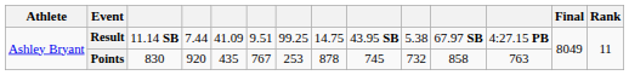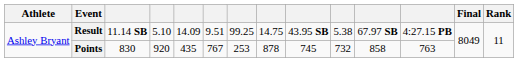Result | column 4: 7.44 -> 5.10
Result | column 5: 41.09 -> 14.09
